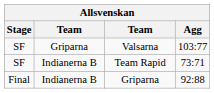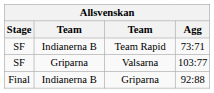rows swapped: Valsarna <-> Team Rapid
